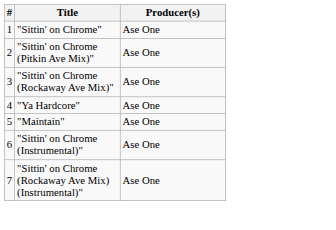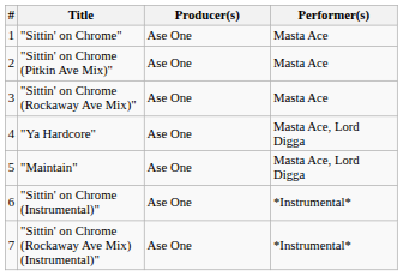+ column: Performer(s) | Masta Ace | Masta Ace | Masta Ace | Masta Ace, Lord Digga | Masta Ace, Lord Digga | *Instrumental* | *Instrumental*
